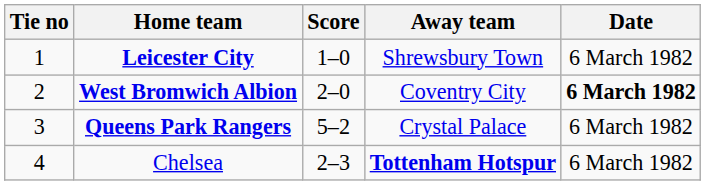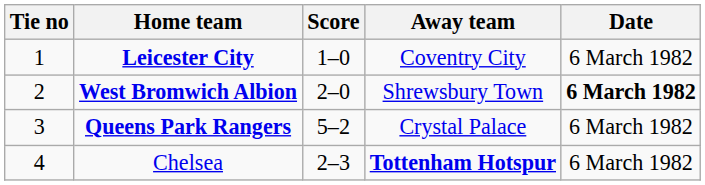Leicester City | Away team: Shrewsbury Town -> Coventry City
West Bromwich Albion | Away team: Coventry City -> Shrewsbury Town
